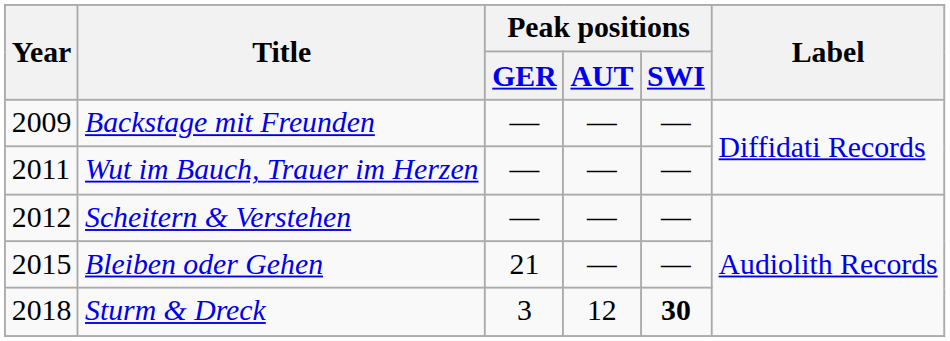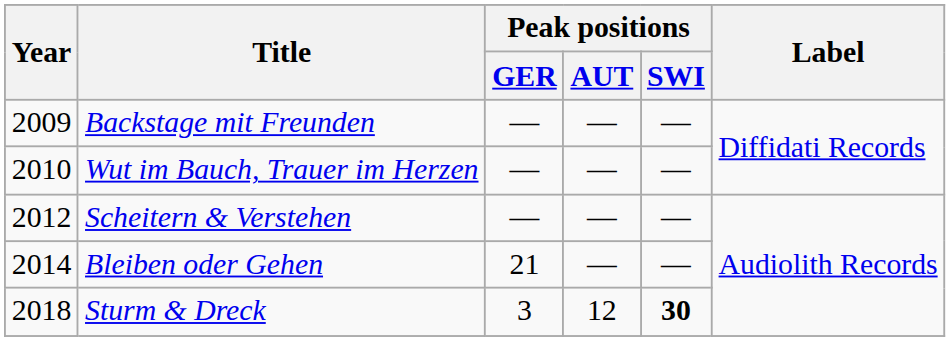Wut im Bauch, Trauer im Herzen | Year: 2011 -> 2010
Bleiben oder Gehen | Year: 2015 -> 2014
